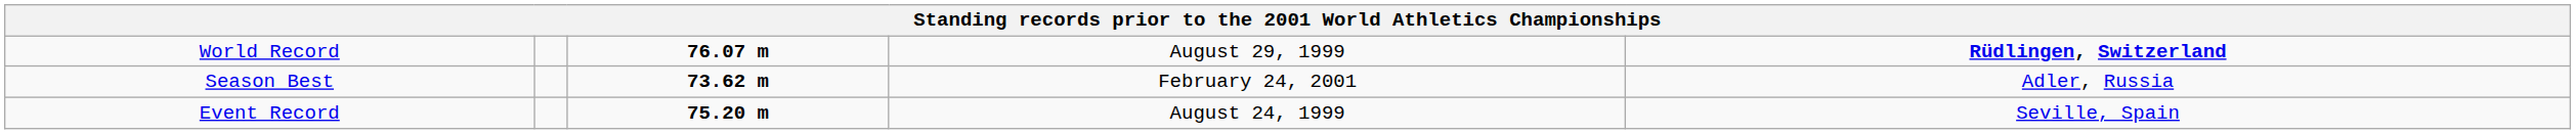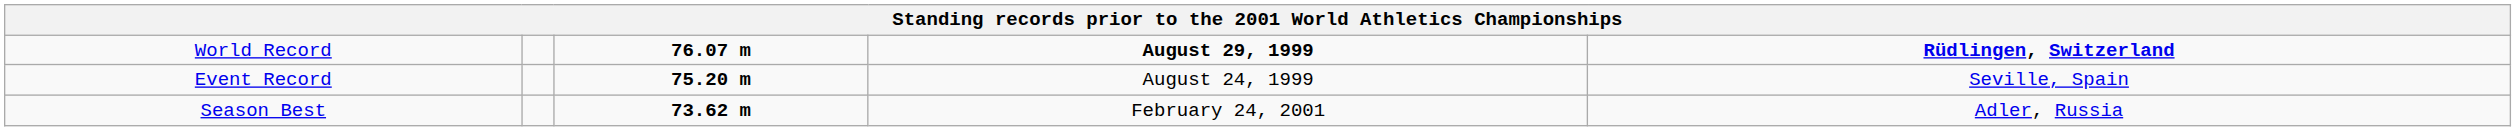World Record | column 4: normal -> bold
rows swapped: Event Record <-> Season Best
